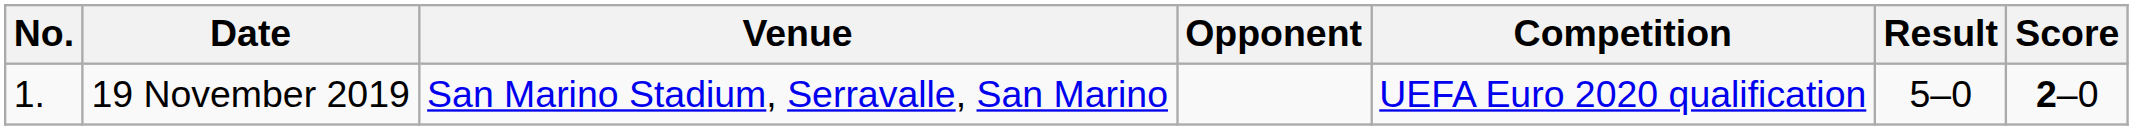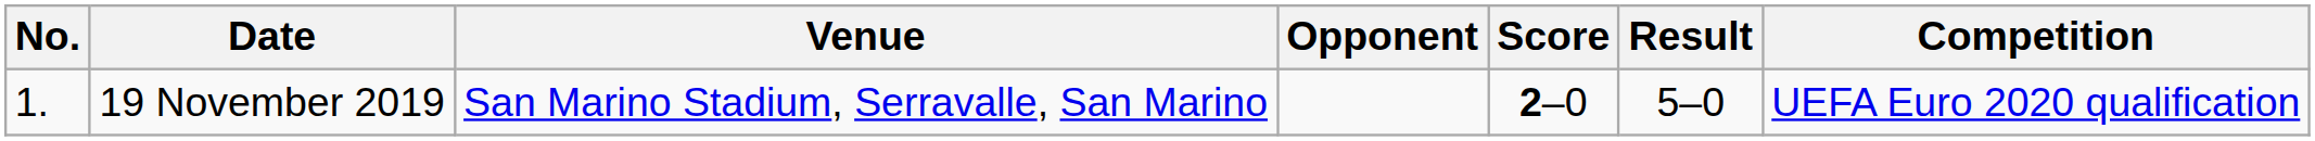columns swapped: Score <-> Competition
